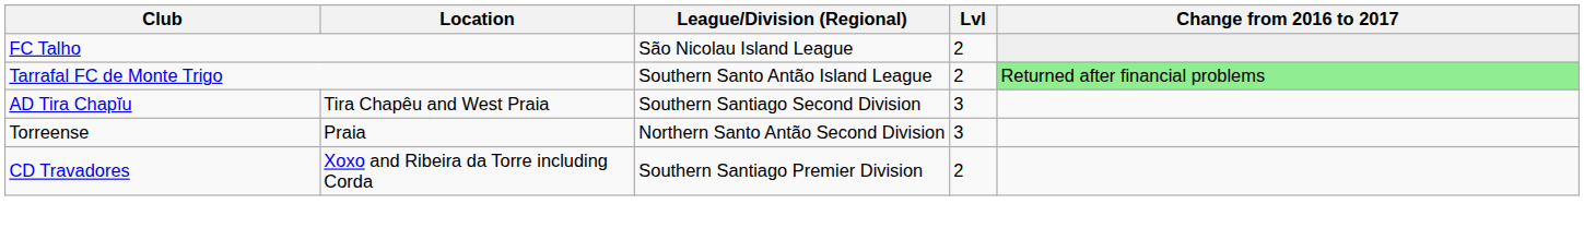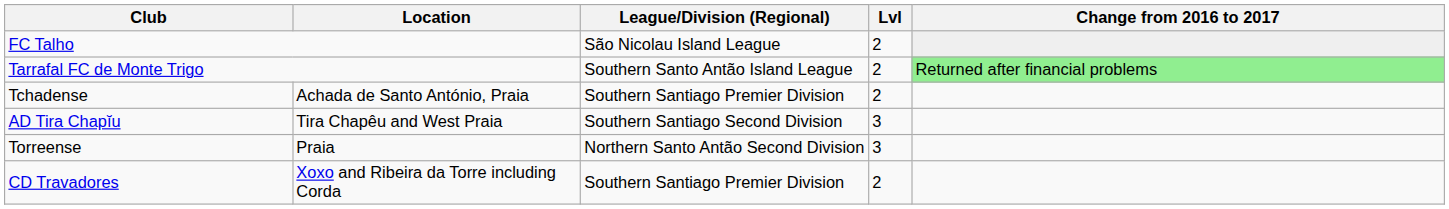+ row: Tchadense | Achada de Santo António, Praia | Southern Santiago Premier Division | 2
